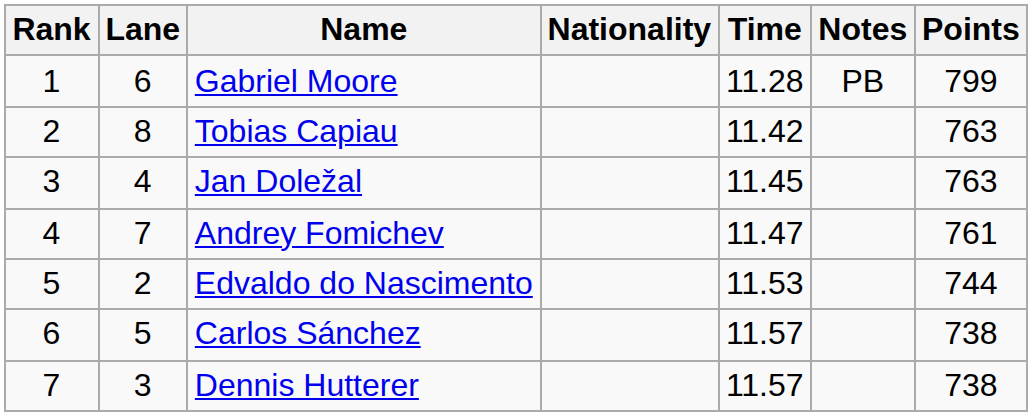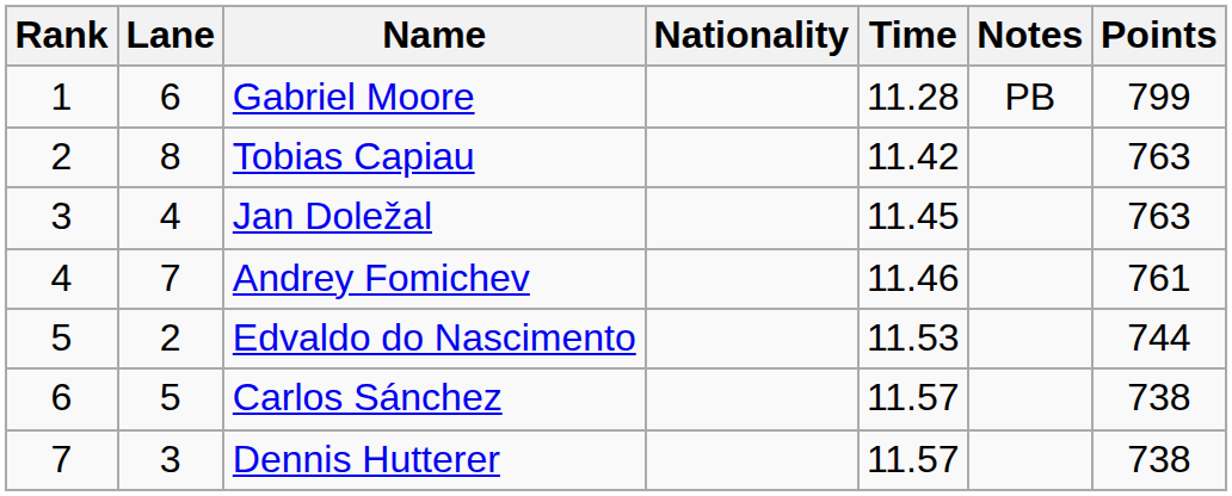Andrey Fomichev | Time: 11.47 -> 11.46
